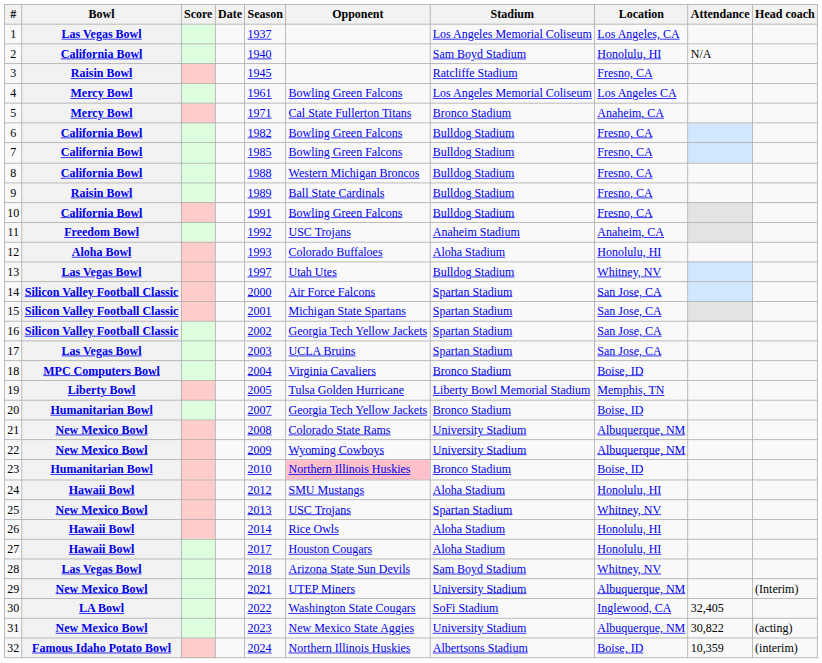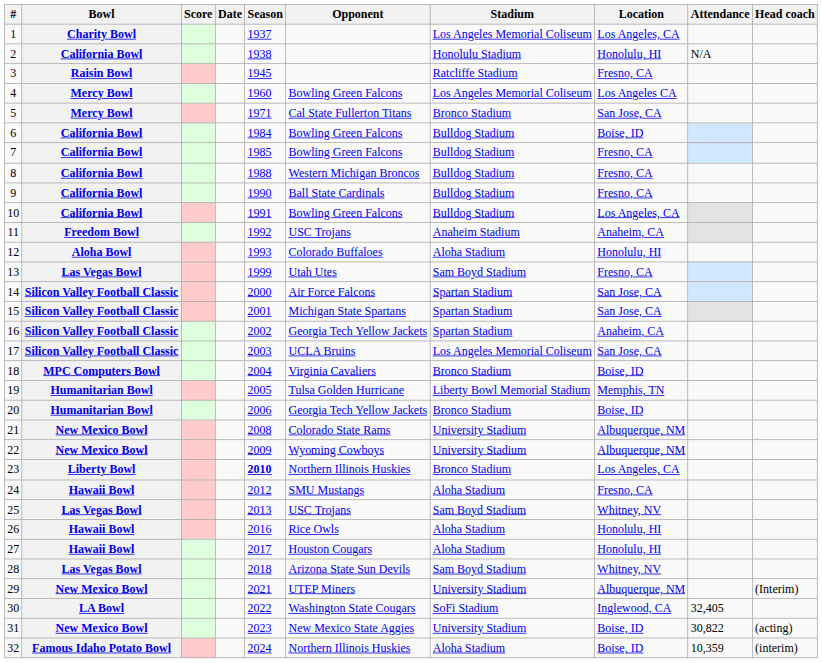1 | Bowl: Las Vegas Bowl -> Charity Bowl
2 | Season: 1940 -> 1938
2 | Stadium: Sam Boyd Stadium -> Honolulu Stadium
4 | Season: 1961 -> 1960
5 | Location: Anaheim, CA -> San Jose, CA
6 | Season: 1982 -> 1984
6 | Location: Fresno, CA -> Boise, ID
9 | Bowl: Raisin Bowl -> California Bowl
9 | Season: 1989 -> 1990
10 | Location: Fresno, CA -> Los Angeles, CA
13 | Season: 1997 -> 1999
13 | Stadium: Bulldog Stadium -> Sam Boyd Stadium
13 | Location: Whitney, NV -> Fresno, CA
16 | Location: San Jose, CA -> Anaheim, CA
17 | Bowl: Las Vegas Bowl -> Silicon Valley Football Classic
17 | Stadium: Spartan Stadium -> Los Angeles Memorial Coliseum
19 | Bowl: Liberty Bowl -> Humanitarian Bowl
20 | Season: 2007 -> 2006
23 | Bowl: Humanitarian Bowl -> Liberty Bowl
23 | Season: normal -> bold
23 | Opponent: pink background -> no background
23 | Location: Boise, ID -> Los Angeles, CA
24 | Location: Honolulu, HI -> Fresno, CA
25 | Bowl: New Mexico Bowl -> Las Vegas Bowl
25 | Stadium: Spartan Stadium -> Sam Boyd Stadium
26 | Season: 2014 -> 2016
31 | Location: Albuquerque, NM -> Boise, ID
32 | Stadium: Albertsons Stadium -> Aloha Stadium
